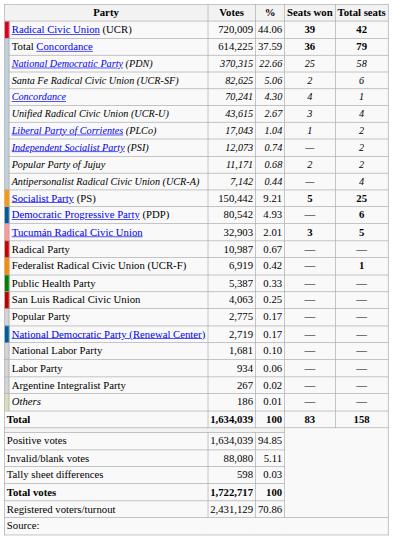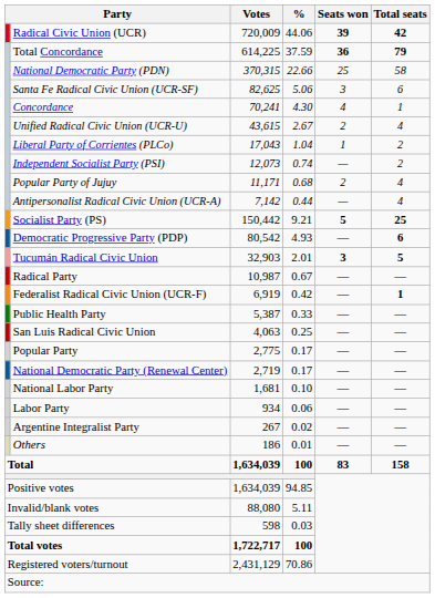Santa Fe Radical Civic Union (UCR-SF) | Seats won: 2 -> 3
Unified Radical Civic Union (UCR-U) | Seats won: 3 -> 2
Popular Party of Jujuy | Total seats: 2 -> 4
